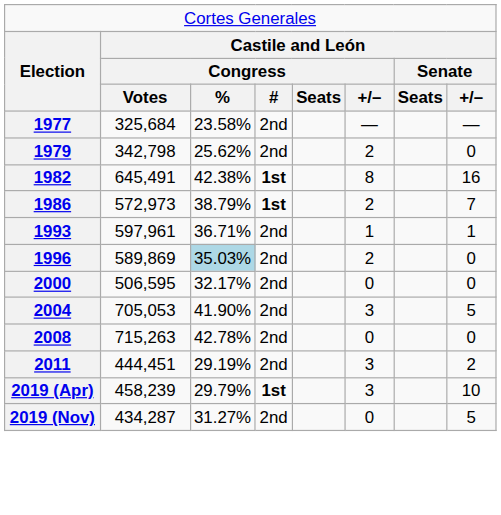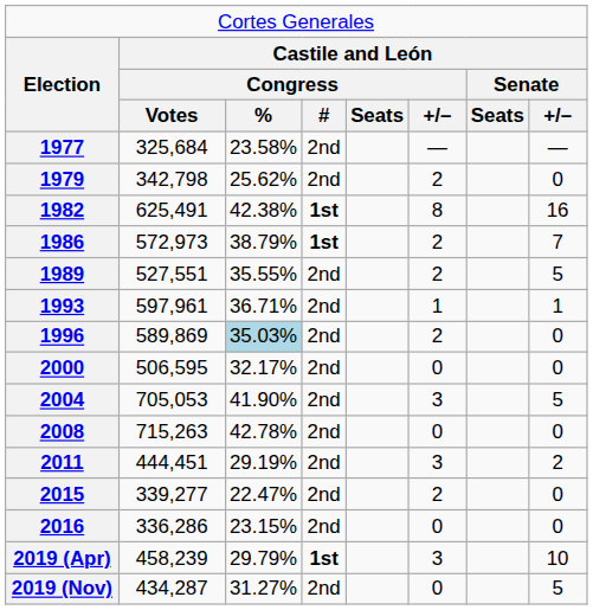1982 | column 2: 645,491 -> 625,491
+ row: 1989 | 527,551 | 35.55% | 2nd | 2 | 5
+ row: 2015 | 339,277 | 22.47% | 2nd | 2 | 0
+ row: 2016 | 336,286 | 23.15% | 2nd | 0 | 0
